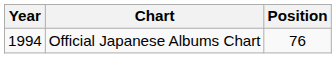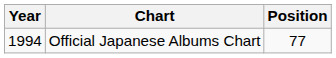Official Japanese Albums Chart | Position: 76 -> 77
